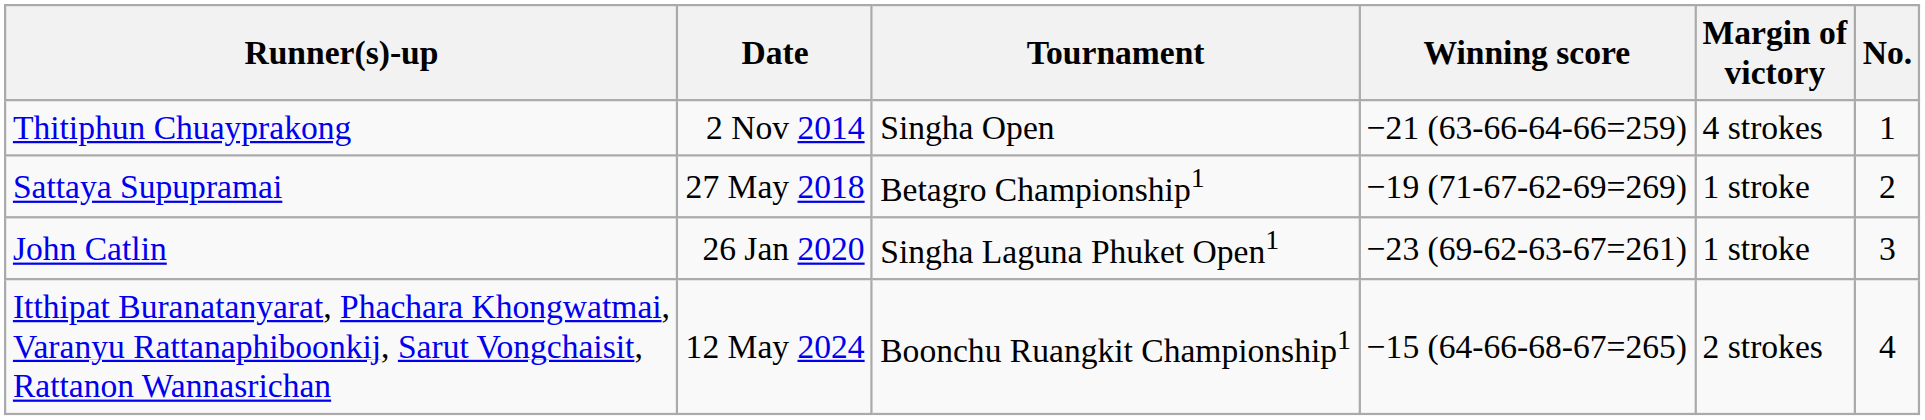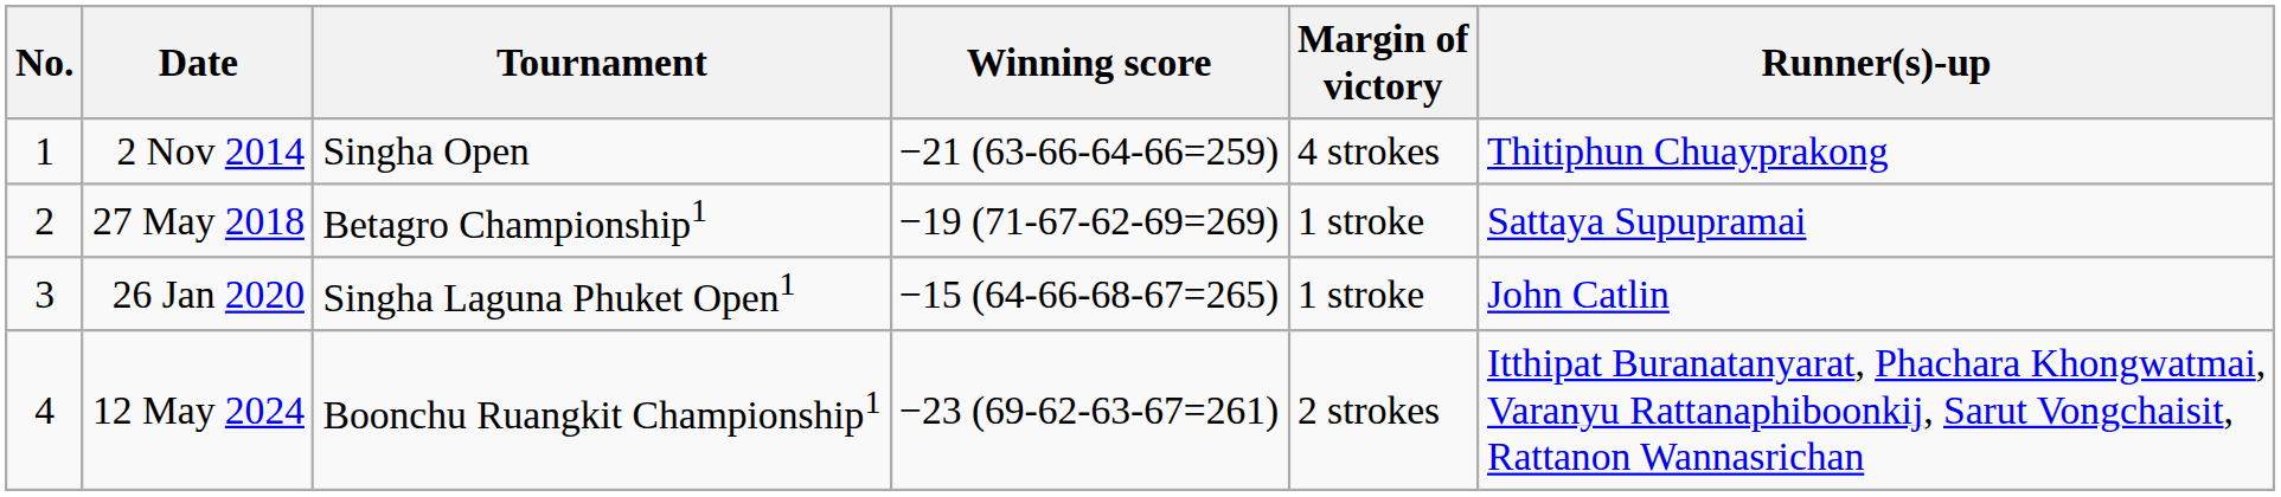columns swapped: No. <-> Runner(s)-up
26 Jan 2020 | Winning score: −23 (69-62-63-67=261) -> −15 (64-66-68-67=265)
12 May 2024 | Winning score: −15 (64-66-68-67=265) -> −23 (69-62-63-67=261)
